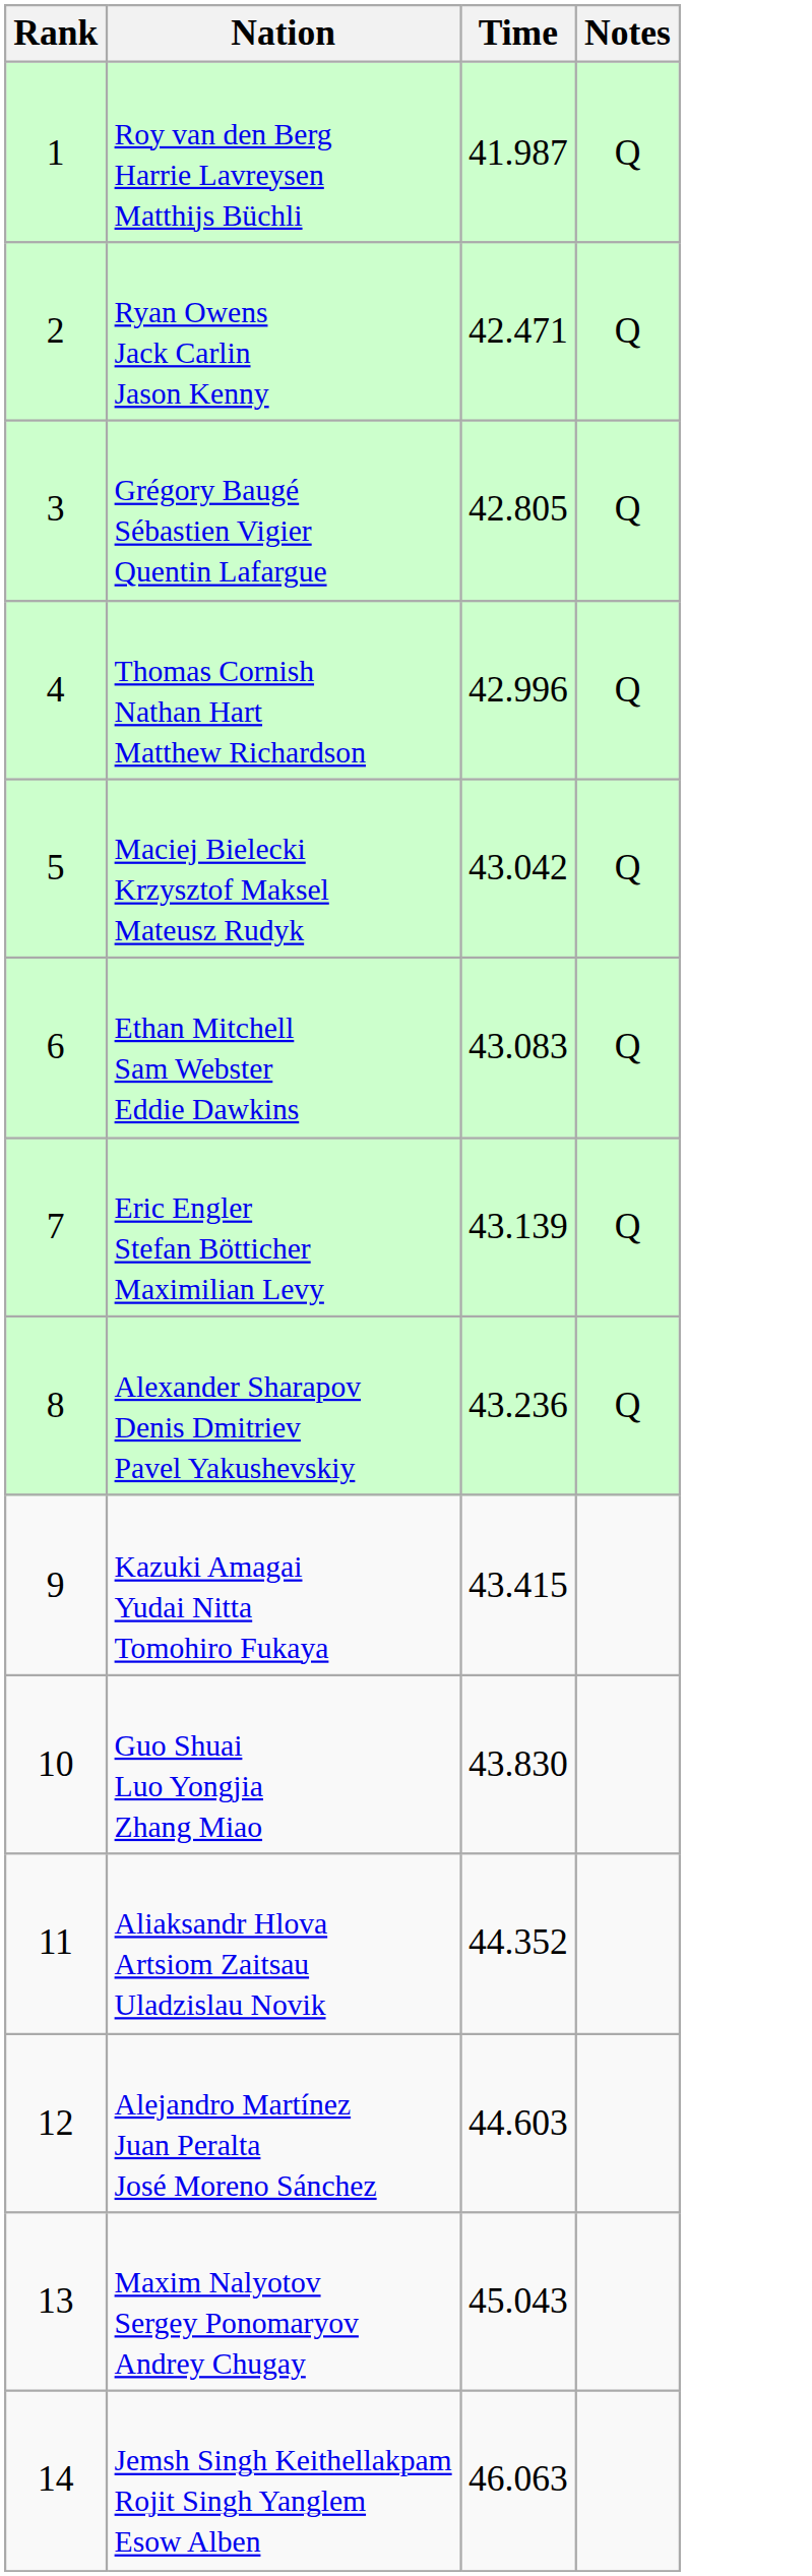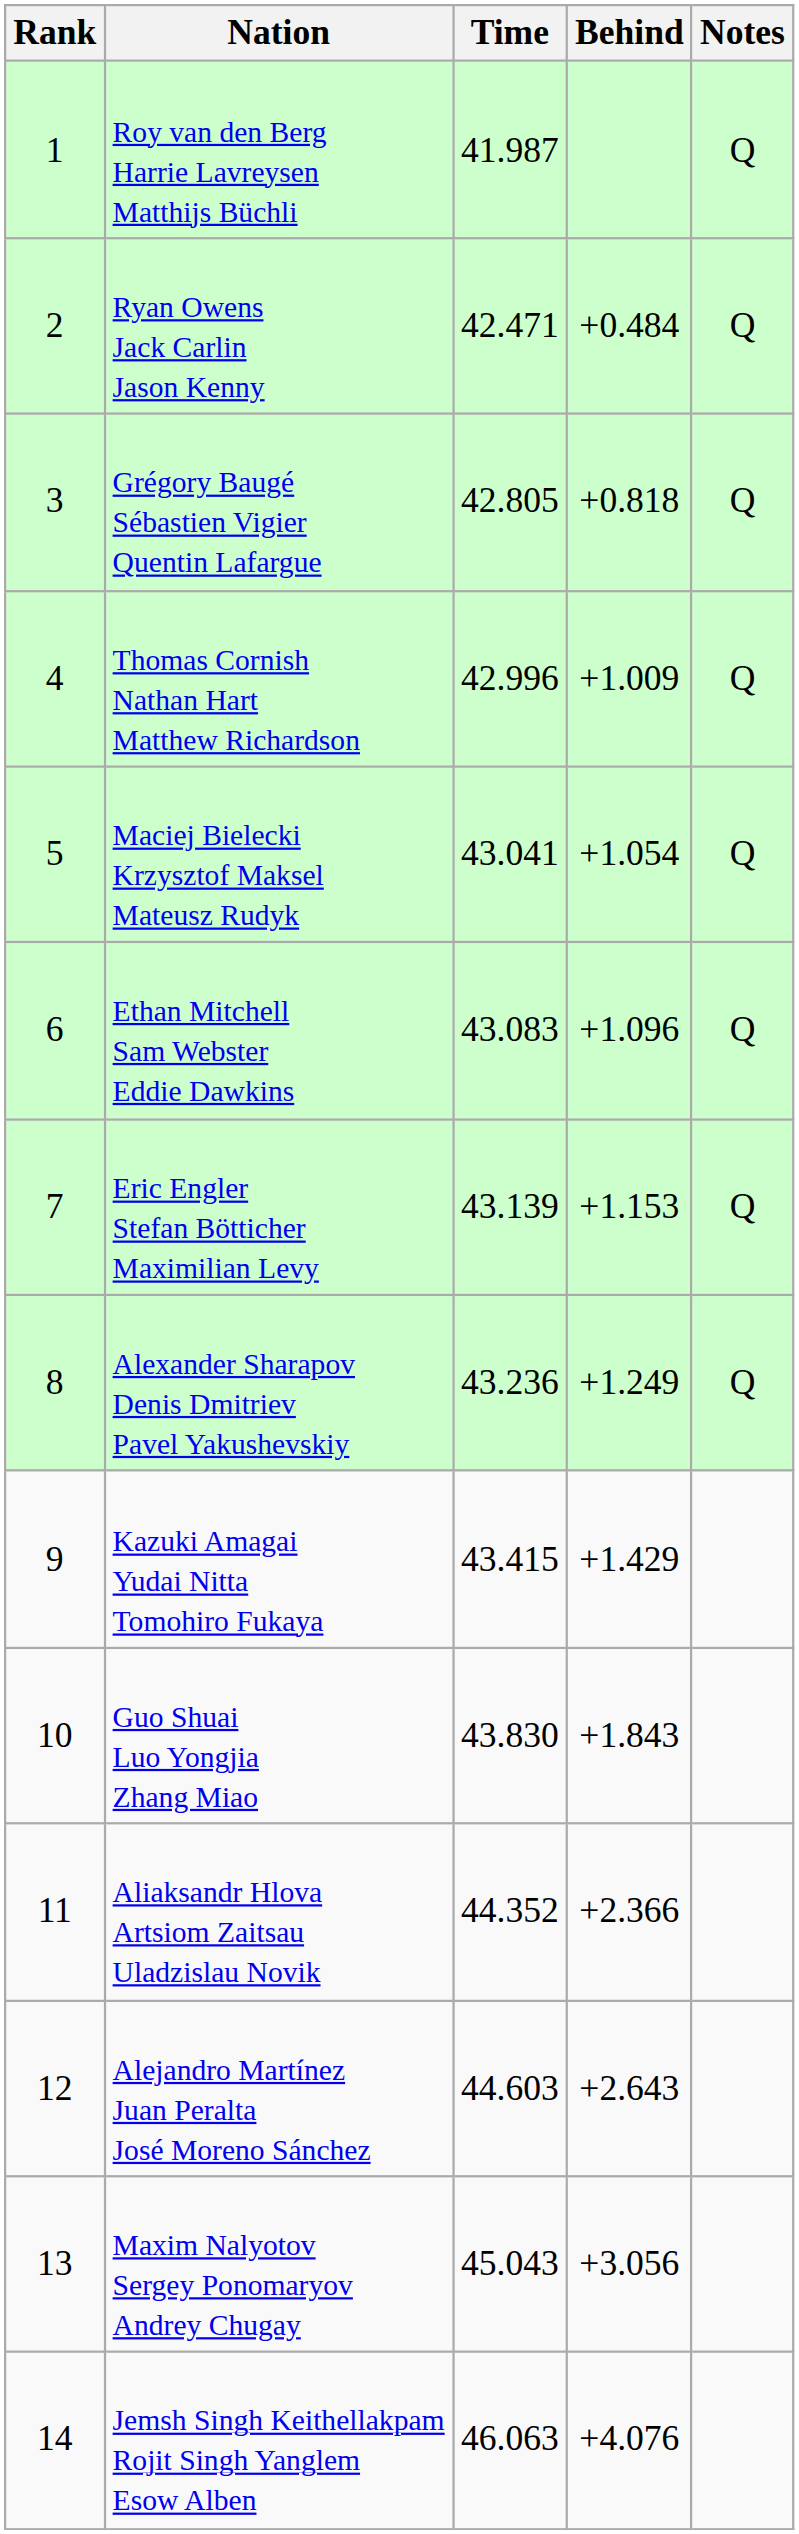+ column: Behind | +0.484 | +0.818 | +1.009 | +1.054 | +1.096 | +1.153 | +1.249 | +1.429 | +1.843 | +2.366 | +2.643 | +3.056 | +4.076
Maciej Bielecki Krzysztof Maksel Mateusz Rudyk | Time: 43.042 -> 43.041
